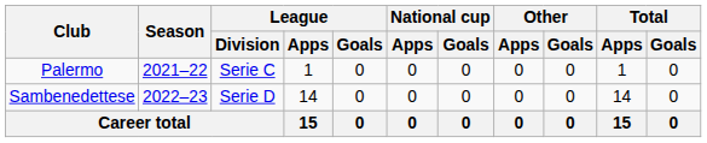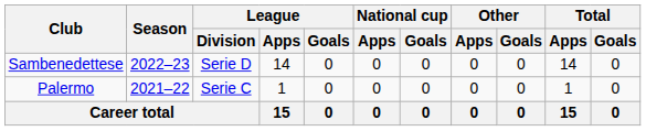rows swapped: Palermo <-> Sambenedettese
